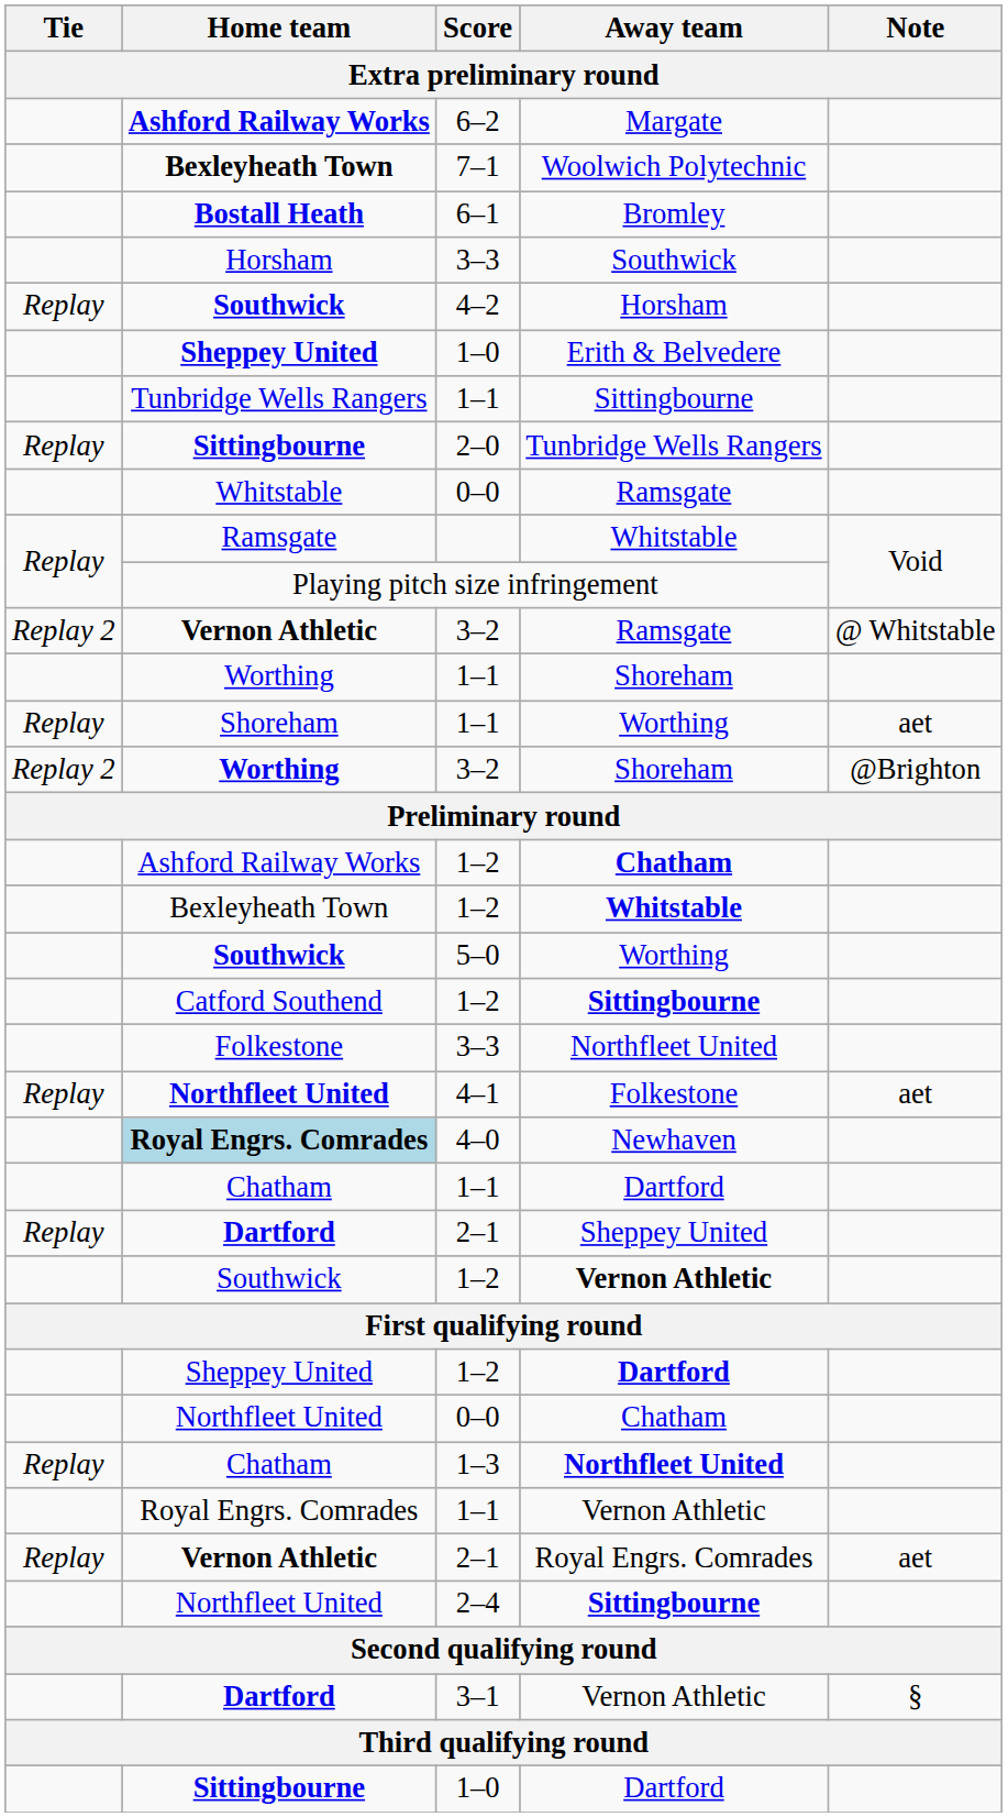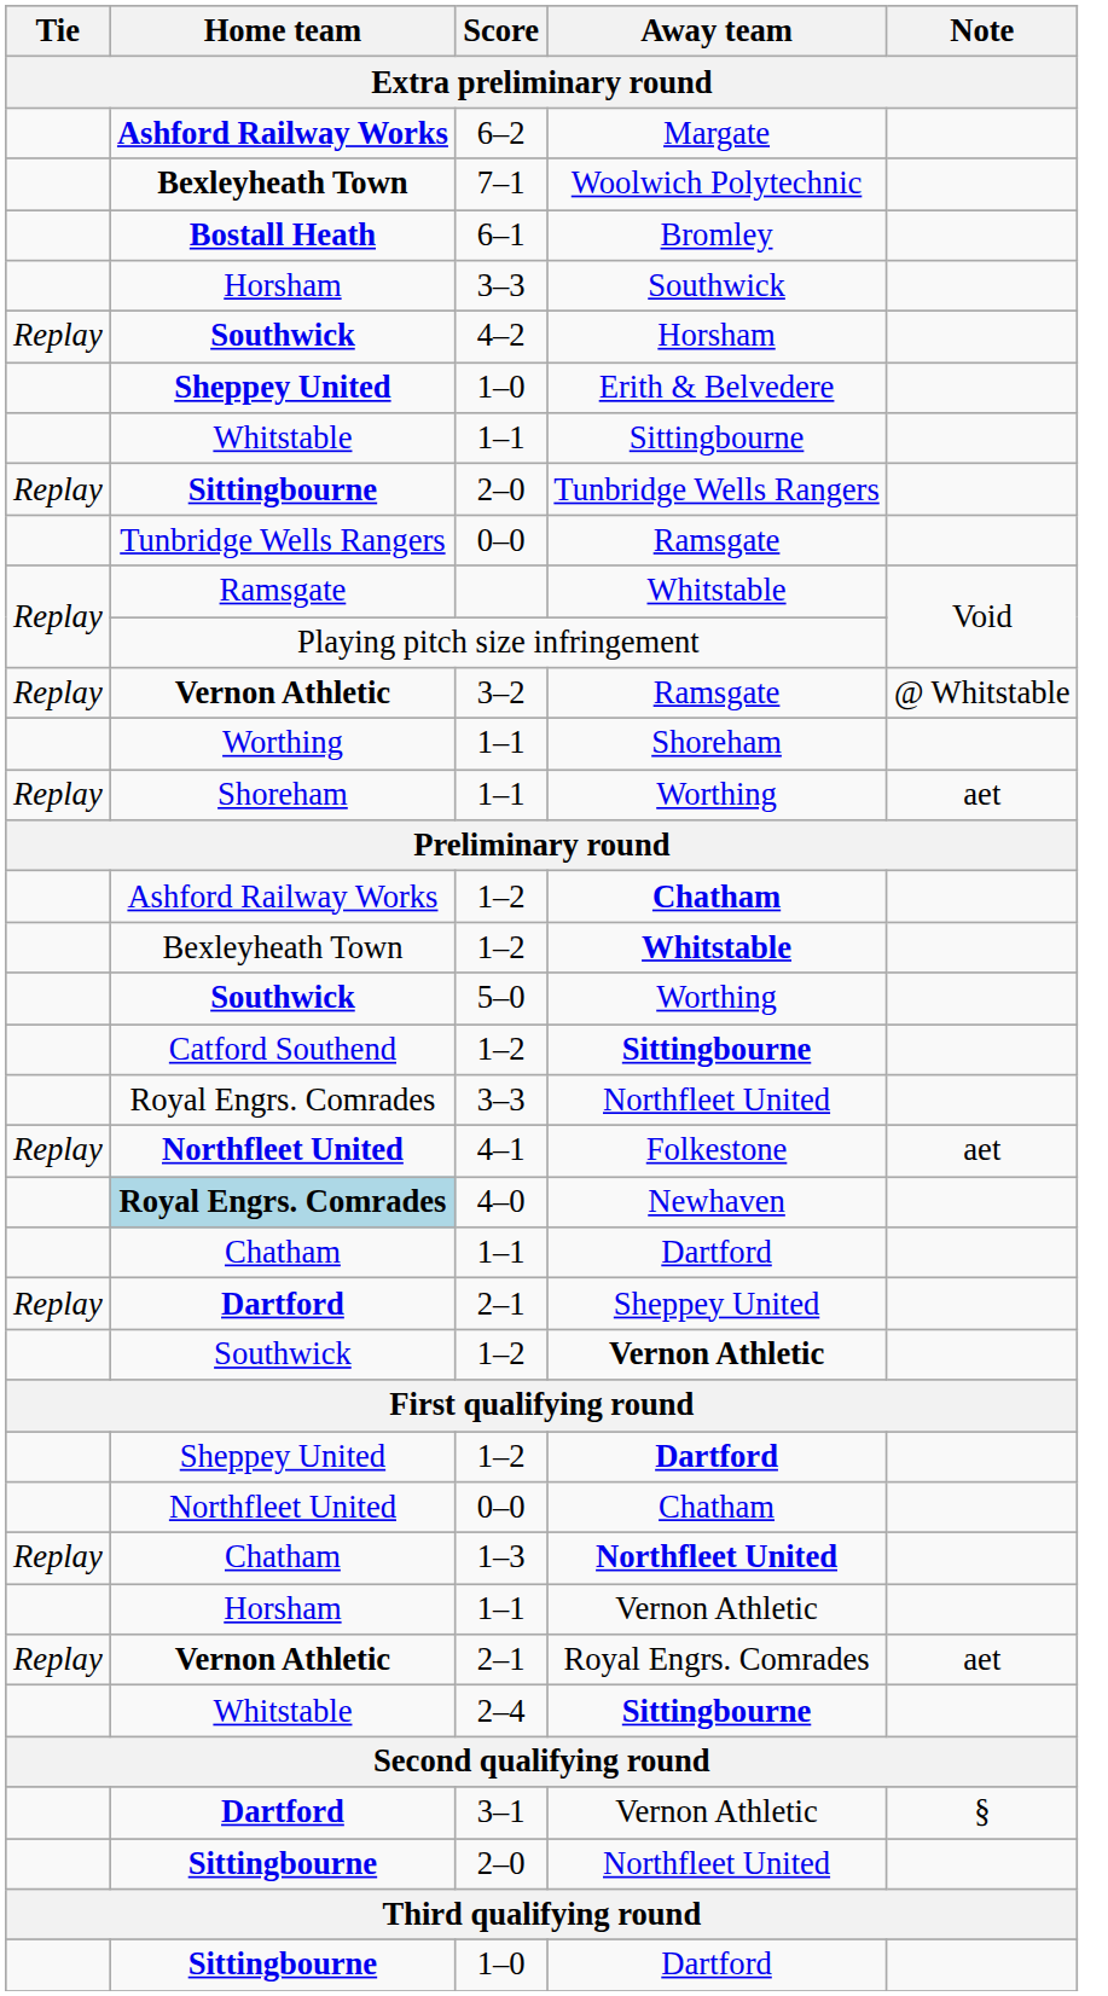1–1 / Sittingbourne | Home team: Tunbridge Wells Rangers -> Whitstable
0–0 / Ramsgate | Home team: Whitstable -> Tunbridge Wells Rangers
3–2 / Ramsgate | Tie: Replay 2 -> Replay
- row: Replay 2 | Worthing | 3–2 | Shoreham | @Brighton
3–3 / Northfleet United | Home team: Folkestone -> Royal Engrs. Comrades
1–1 / Vernon Athletic | Home team: Royal Engrs. Comrades -> Horsham
2–4 / Sittingbourne | Home team: Northfleet United -> Whitstable
+ row: Sittingbourne | 2–0 | Northfleet United
